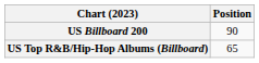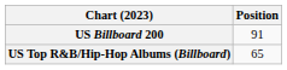US Billboard 200 | Position: 90 -> 91
